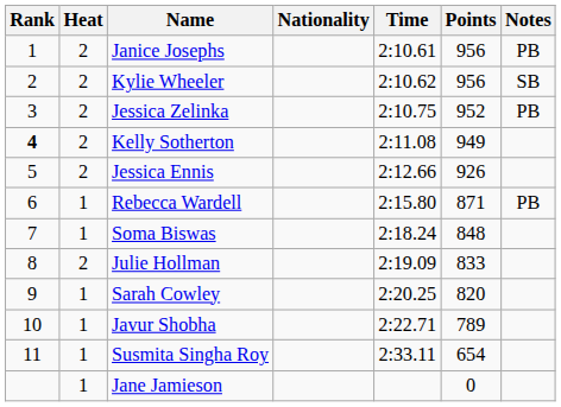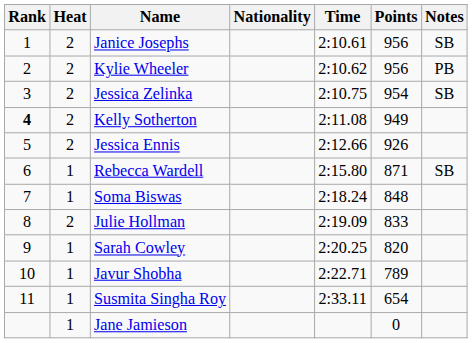Janice Josephs | Notes: PB -> SB
Kylie Wheeler | Notes: SB -> PB
Jessica Zelinka | Points: 952 -> 954
Jessica Zelinka | Notes: PB -> SB
Rebecca Wardell | Notes: PB -> SB
